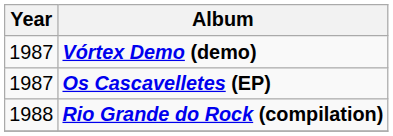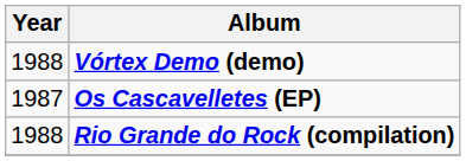Vórtex Demo (demo) | Year: 1987 -> 1988
